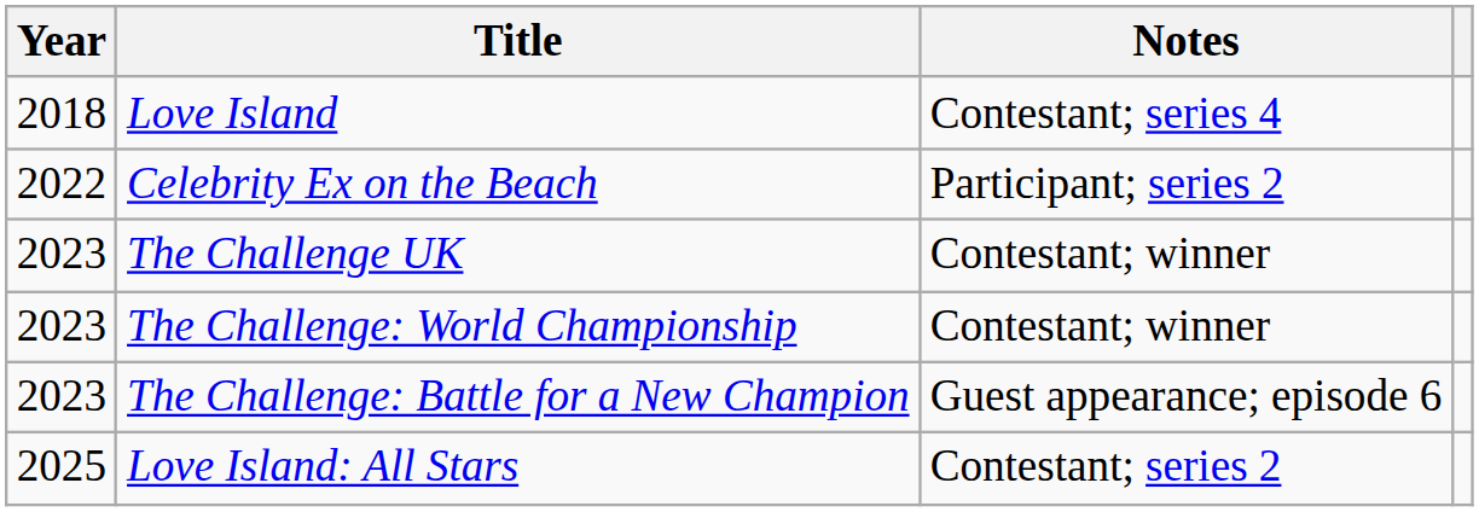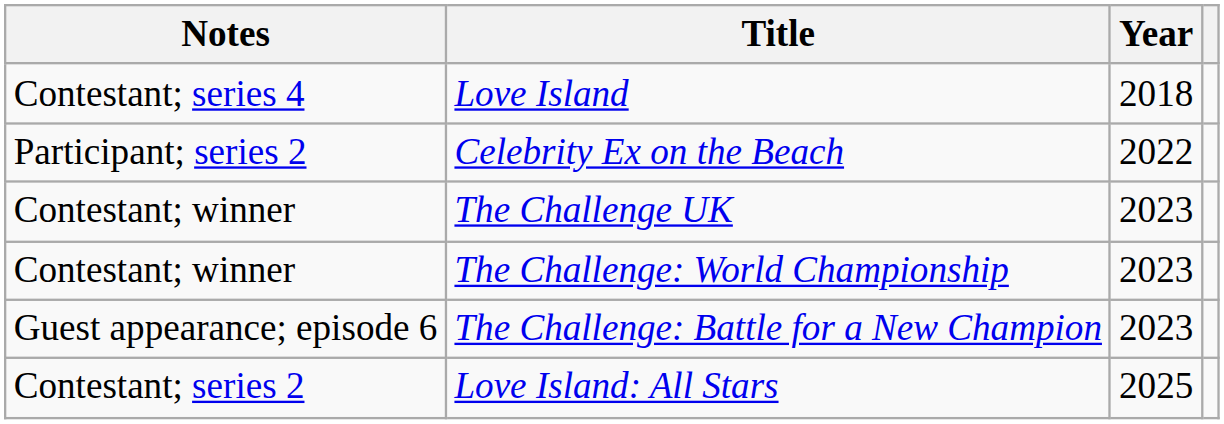columns swapped: Year <-> Notes
